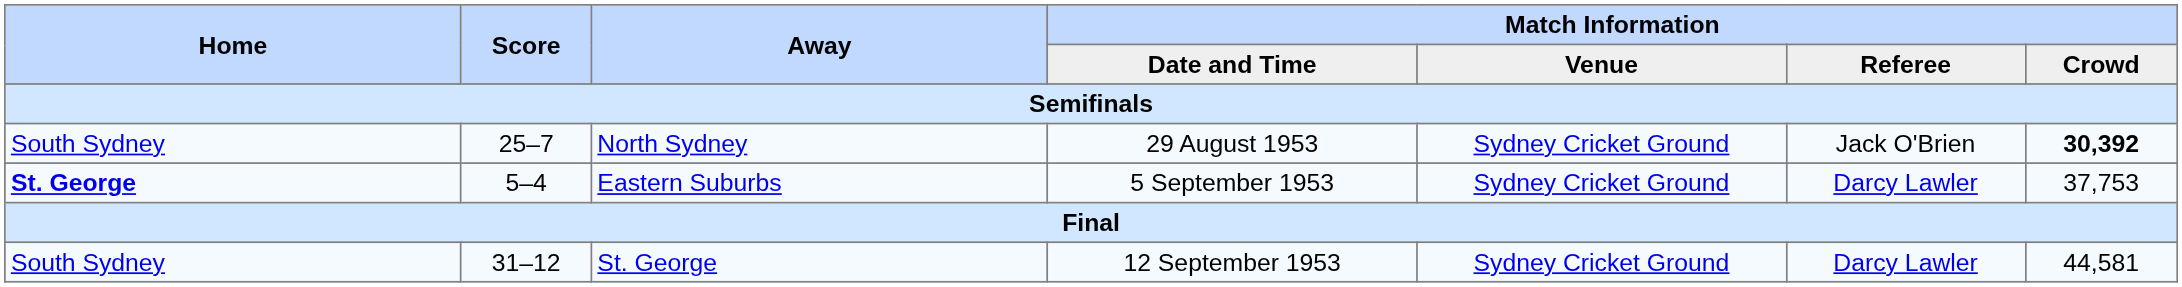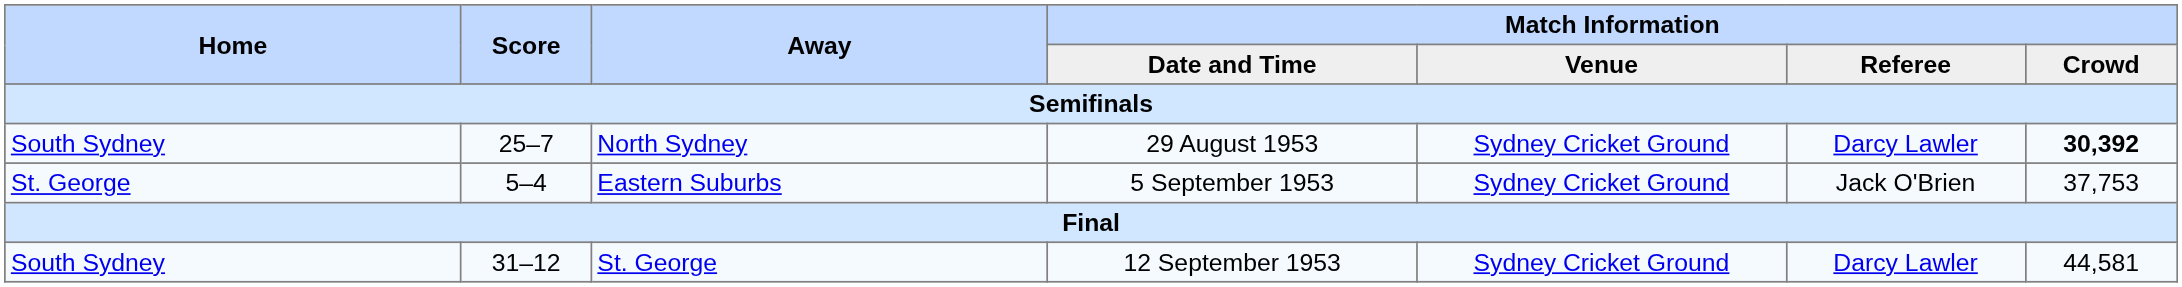North Sydney | Match Information / Referee: Jack O'Brien -> Darcy Lawler
Eastern Suburbs | Home: bold -> normal
Eastern Suburbs | Match Information / Referee: Darcy Lawler -> Jack O'Brien
